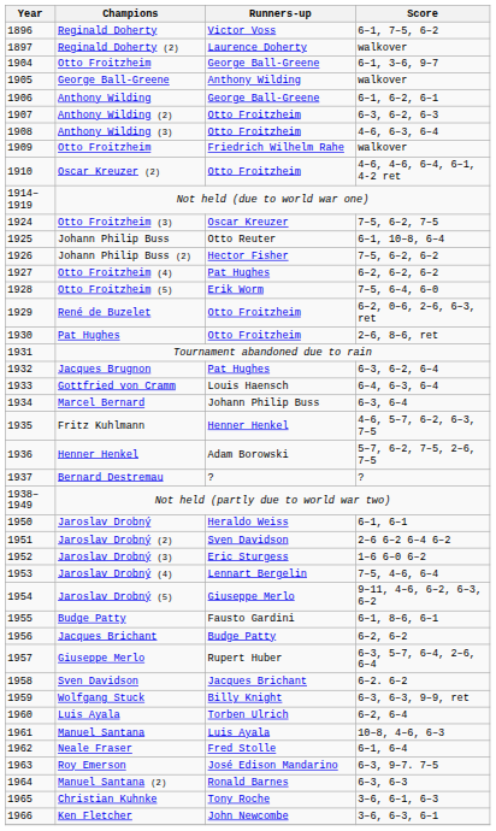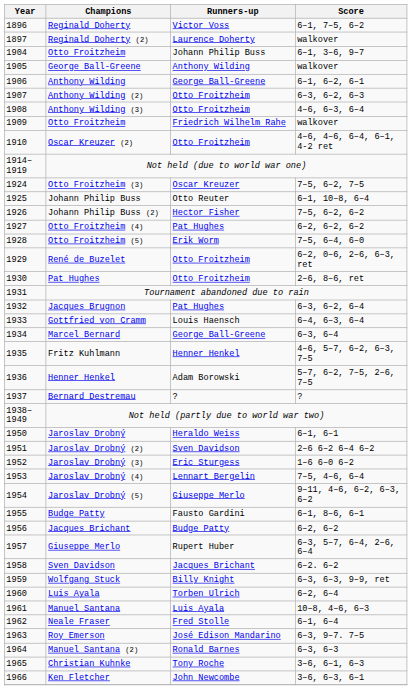1904 / Otto Froitzheim | Runners-up: George Ball-Greene -> Johann Philip Buss
Marcel Bernard | Runners-up: Johann Philip Buss -> George Ball-Greene
